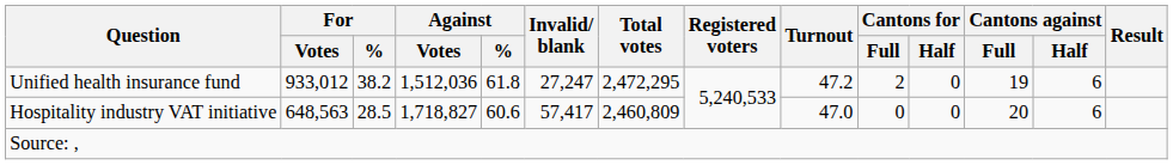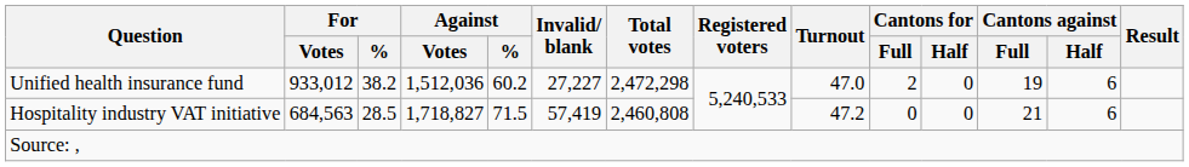Unified health insurance fund | Against / %: 61.8 -> 60.2
Unified health insurance fund | Invalid/ blank: 27,247 -> 27,227
Unified health insurance fund | Total votes: 2,472,295 -> 2,472,298
Unified health insurance fund | Turnout: 47.2 -> 47.0
Hospitality industry VAT initiative | For / Votes: 648,563 -> 684,563
Hospitality industry VAT initiative | Against / %: 60.6 -> 71.5
Hospitality industry VAT initiative | Invalid/ blank: 57,417 -> 57,419
Hospitality industry VAT initiative | Total votes: 2,460,809 -> 2,460,808
Hospitality industry VAT initiative | Turnout: 47.0 -> 47.2
Hospitality industry VAT initiative | Cantons against / Full: 20 -> 21
